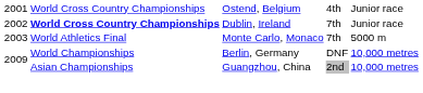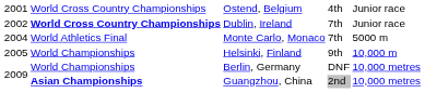Monte Carlo, Monaco | column 1: 2003 -> 2004
+ row: 2005 | World Championships | Helsinki, Finland | 9th | 10,000 m
Guangzhou, China | column 2: normal -> bold
